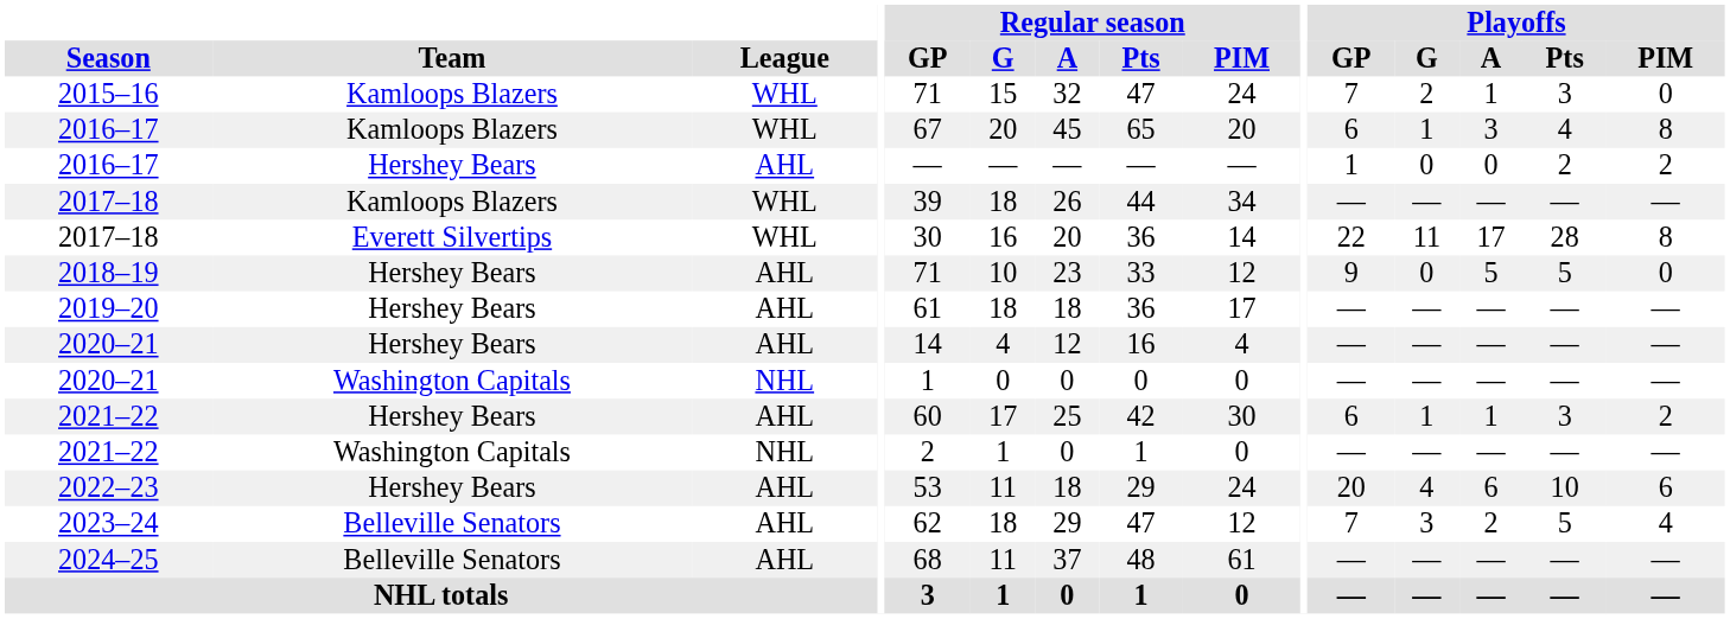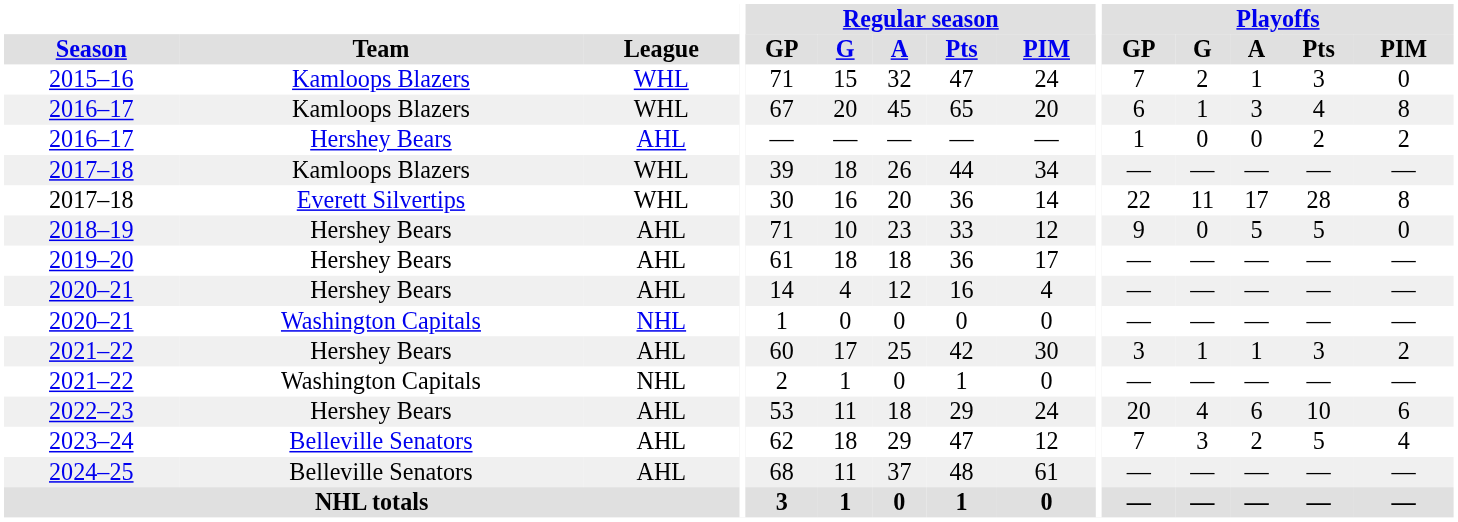2021–22 / Hershey Bears | Playoffs / GP: 6 -> 3
